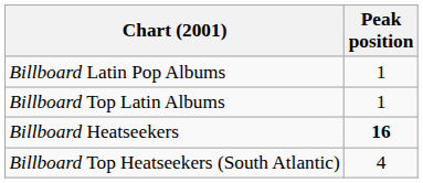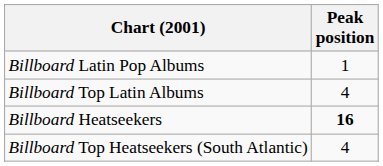Billboard Top Latin Albums | Peak position: 1 -> 4
